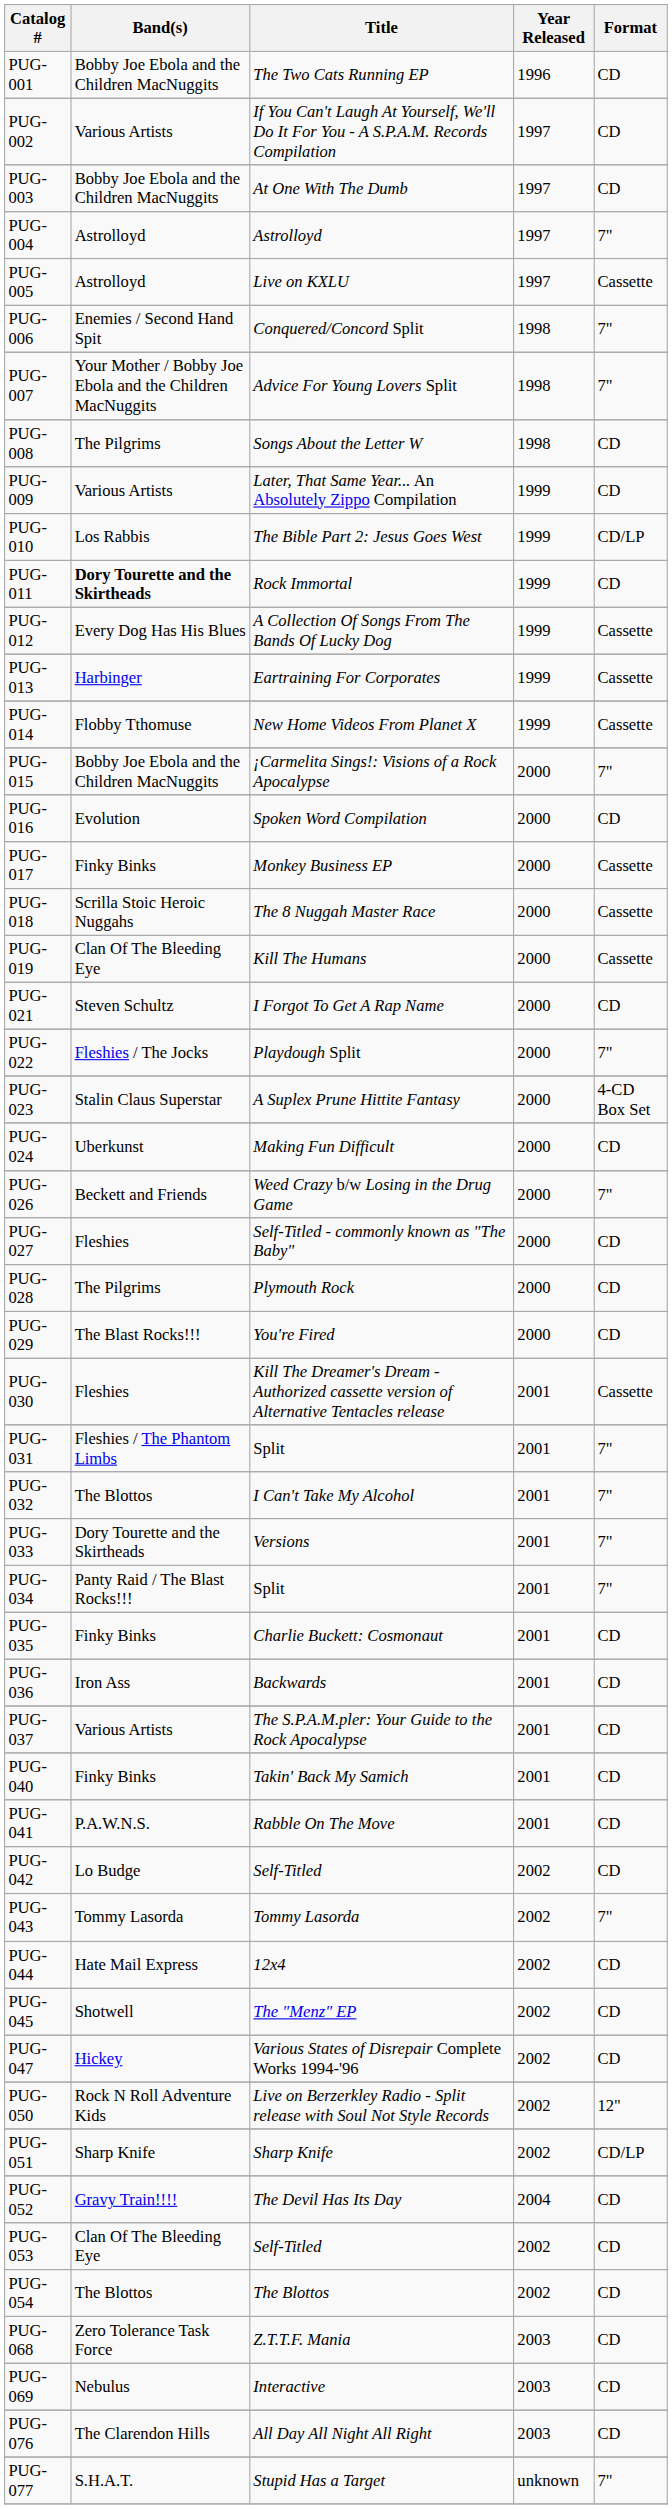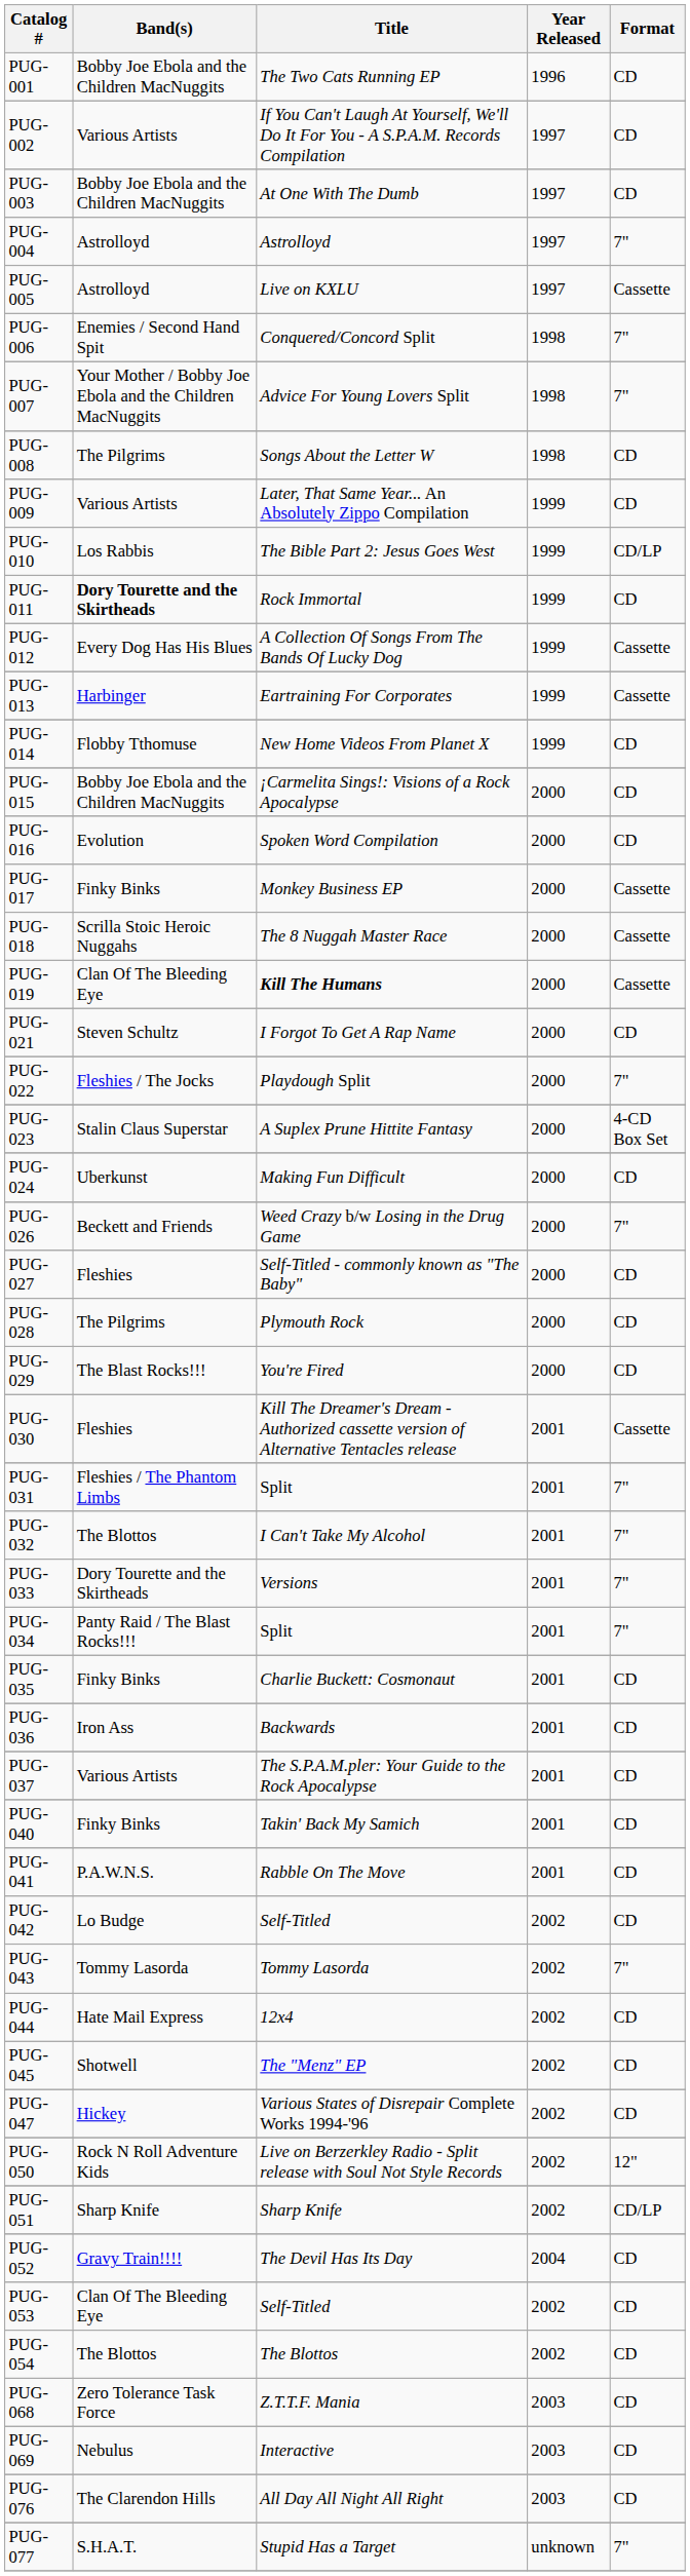PUG-014 | Format: Cassette -> CD
PUG-015 | Format: 7" -> CD
PUG-019 | Title: normal -> bold
